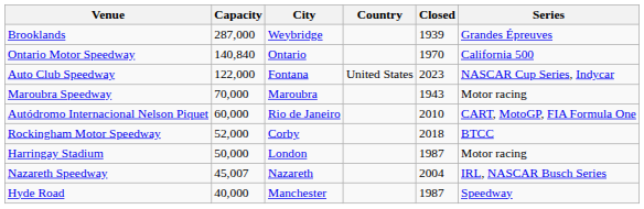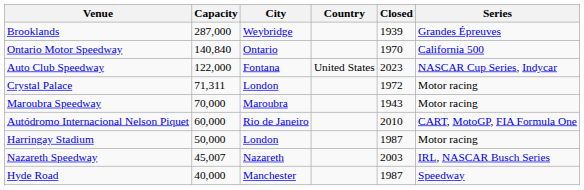+ row: Crystal Palace | 71,311 | London | 1972 | Motor racing
- row: Rockingham Motor Speedway | 52,000 | Corby | 2018 | BTCC
Nazareth Speedway | Closed: 2004 -> 2003
